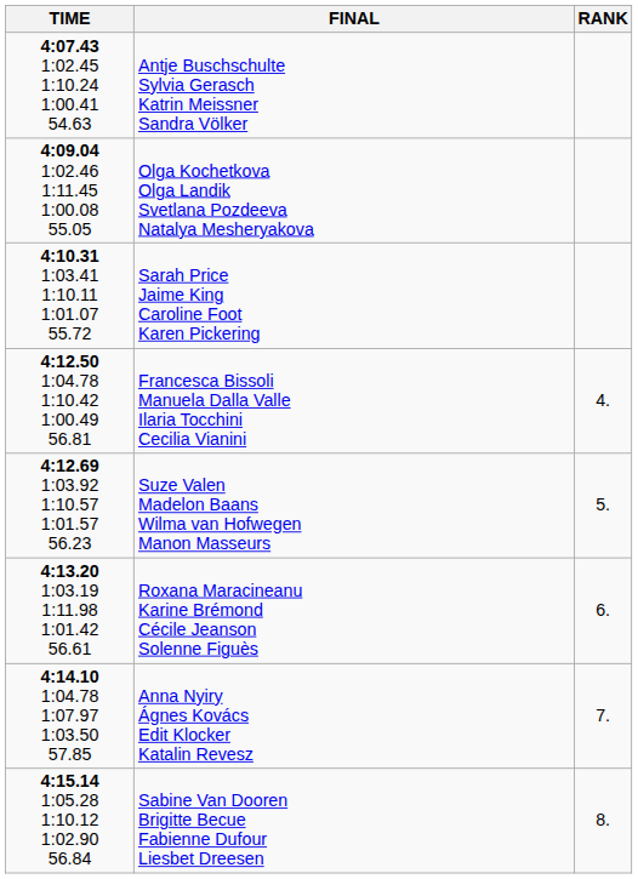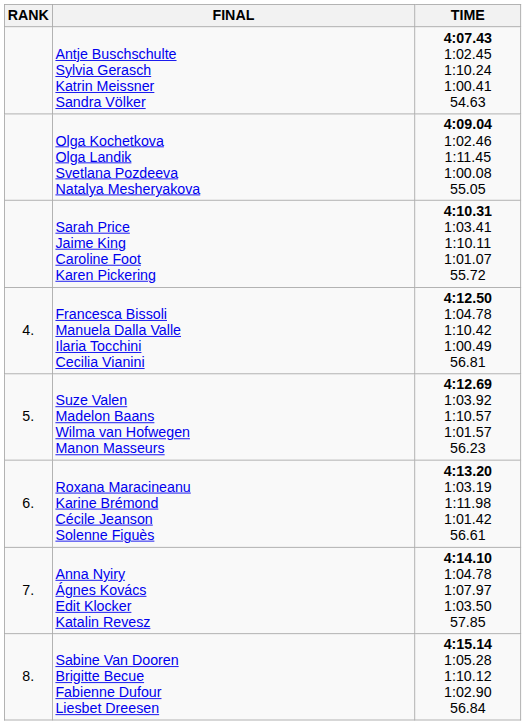columns swapped: RANK <-> TIME
